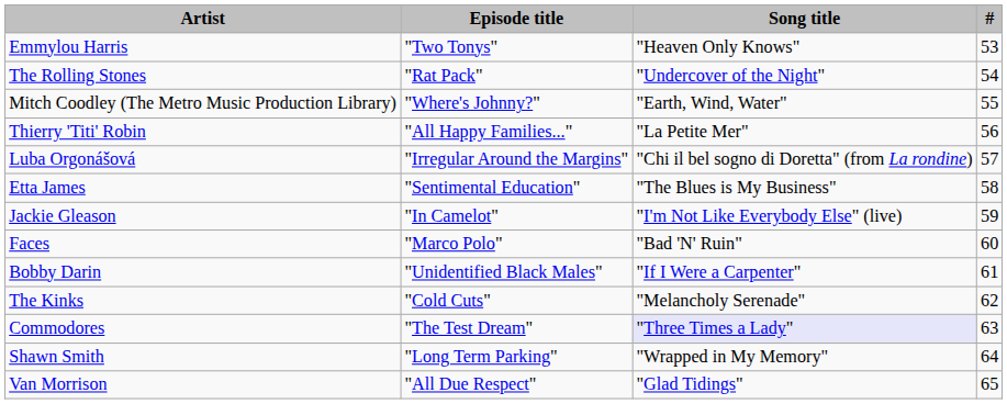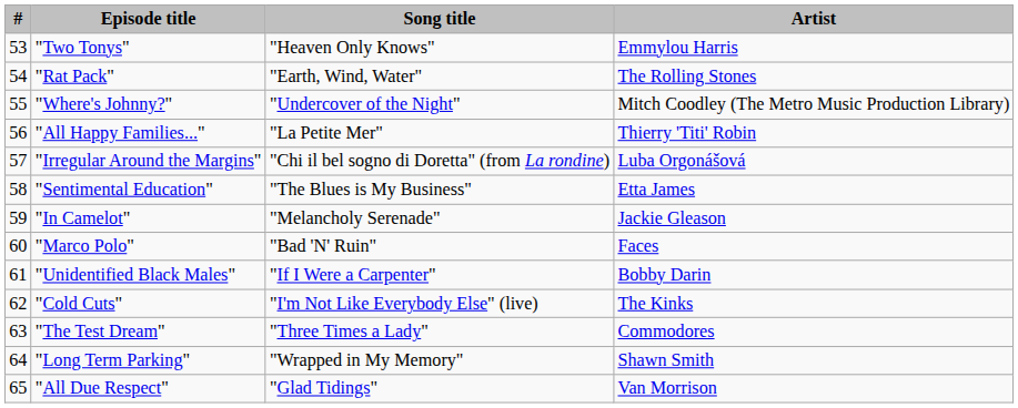columns swapped: # <-> Artist
"Rat Pack" | Song title: "Undercover of the Night" -> "Earth, Wind, Water"
"Where's Johnny?" | Song title: "Earth, Wind, Water" -> "Undercover of the Night"
"In Camelot" | Song title: "I'm Not Like Everybody Else" (live) -> "Melancholy Serenade"
"Cold Cuts" | Song title: "Melancholy Serenade" -> "I'm Not Like Everybody Else" (live)
"The Test Dream" | Song title: lavender background -> no background
